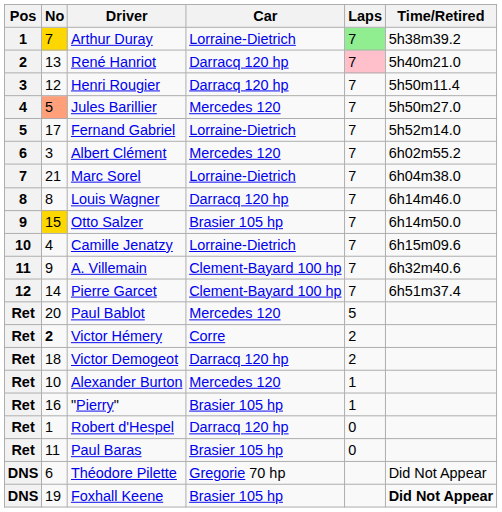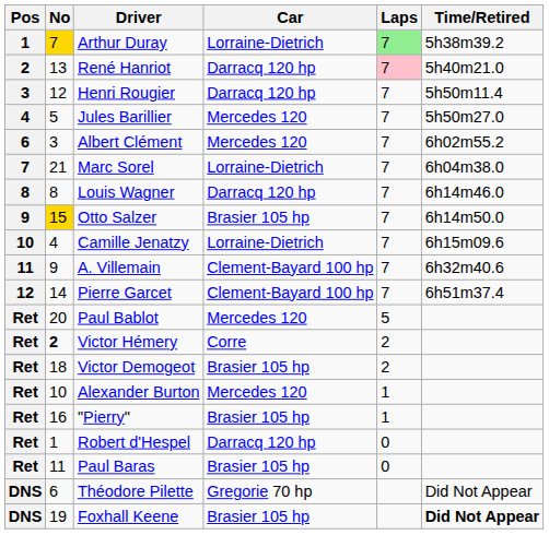Jules Barillier | No: lightsalmon background -> no background
- row: 5 | 17 | Fernand Gabriel | Lorraine-Dietrich | 7 | 5h52m14.0
Victor Demogeot | Car: Darracq 120 hp -> Brasier 105 hp
